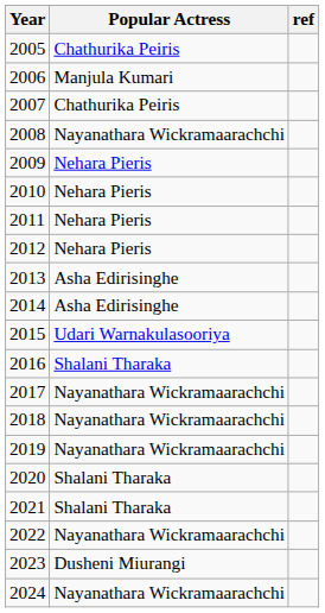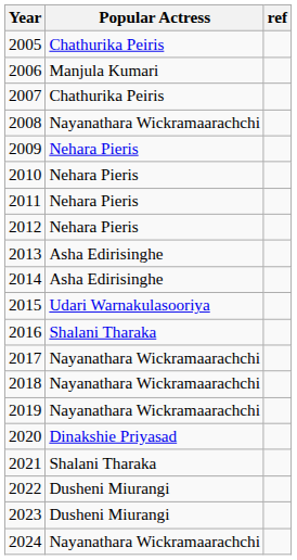2020 | Popular Actress: Shalani Tharaka -> Dinakshie Priyasad
2022 | Popular Actress: Nayanathara Wickramaarachchi -> Dusheni Miurangi
